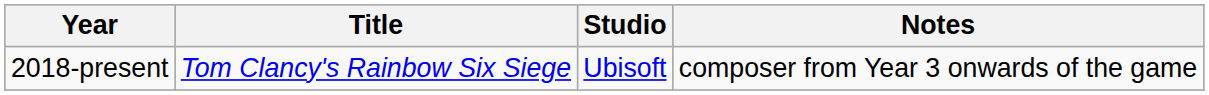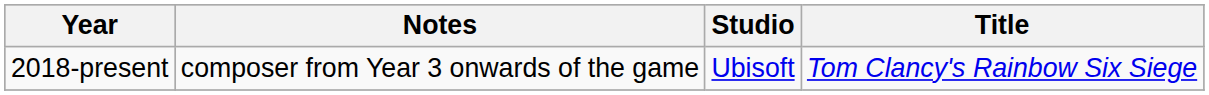columns swapped: Title <-> Notes
